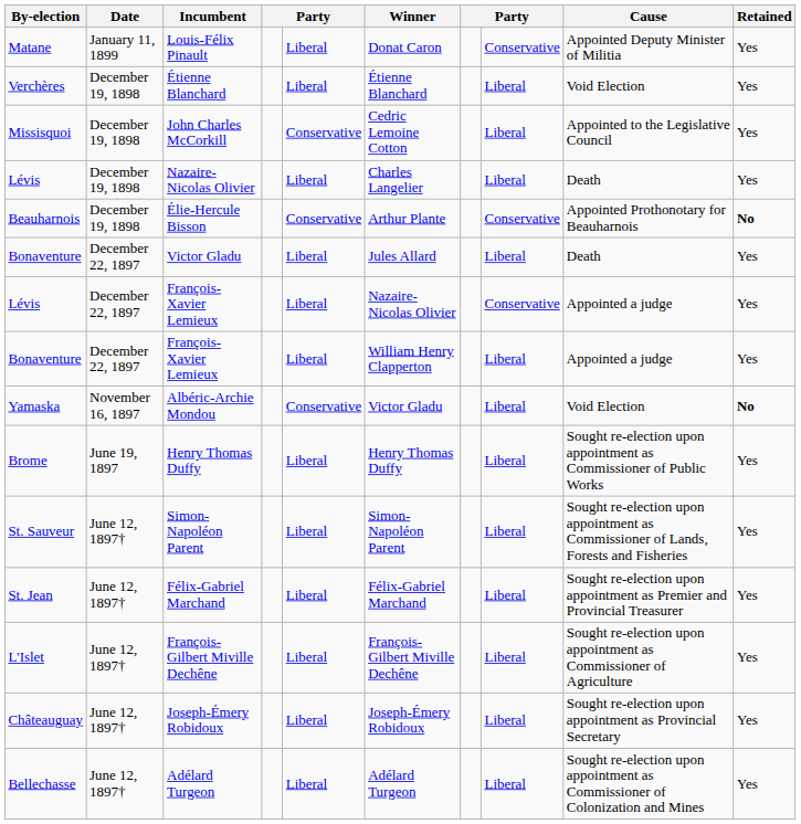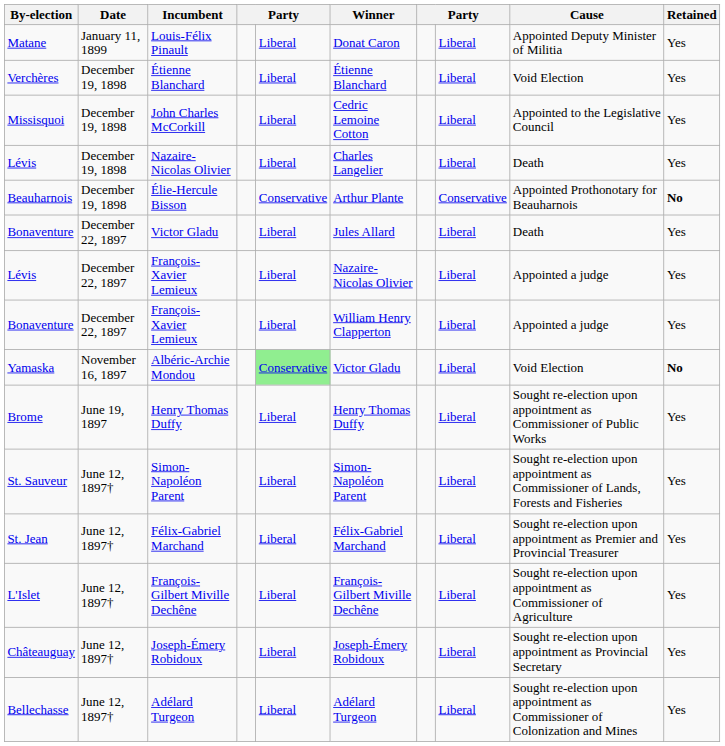Louis-Félix Pinault | column 8: Conservative -> Liberal
John Charles McCorkill | column 5: Conservative -> Liberal
Lévis / François-Xavier Lemieux | column 8: Conservative -> Liberal
Albéric-Archie Mondou | column 5: no background -> lightgreen background
